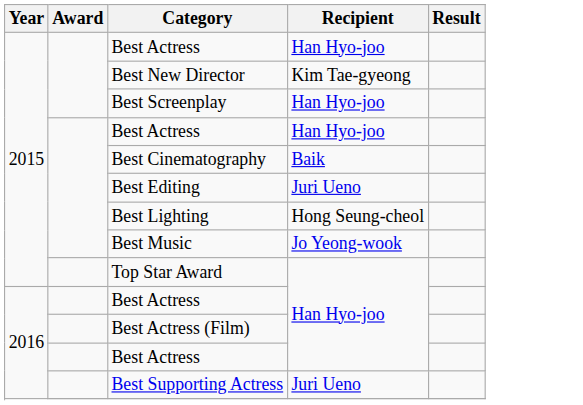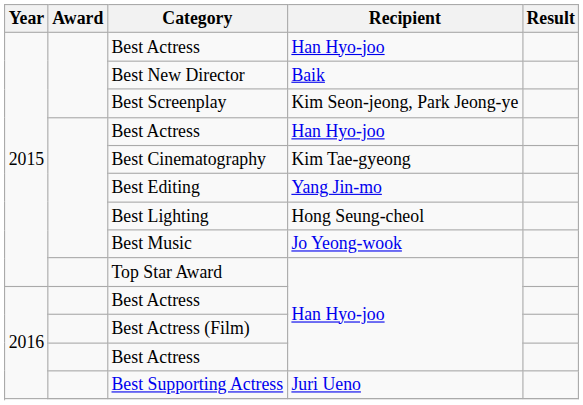Best New Director | Recipient: Kim Tae-gyeong -> Baik
Best Screenplay | Recipient: Han Hyo-joo -> Kim Seon-jeong, Park Jeong-ye
Best Cinematography | Recipient: Baik -> Kim Tae-gyeong
Best Editing | Recipient: Juri Ueno -> Yang Jin-mo
